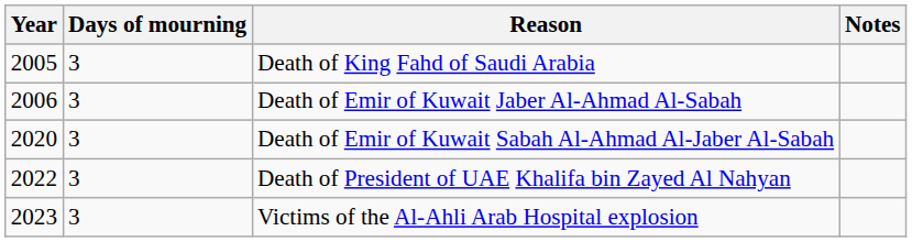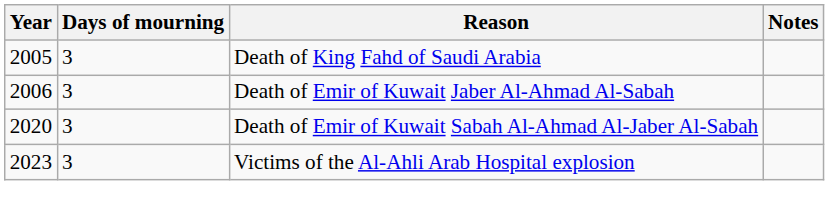- row: 2022 | 3 | Death of President of UAE Khalifa bin Zayed Al Nahyan
